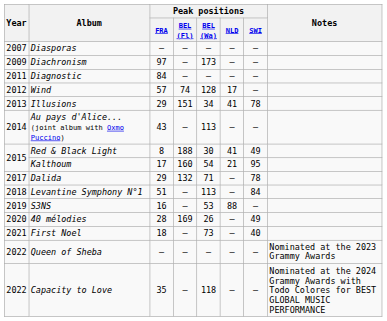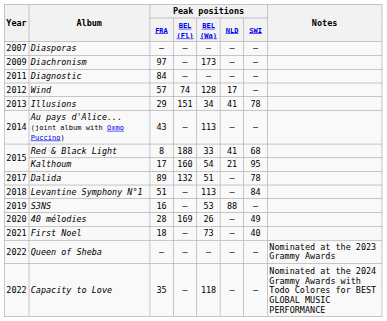Red & Black Light | Peak positions / BEL (Wa): 30 -> 33
Red & Black Light | Peak positions / SWI: 49 -> 68
Dalida | Peak positions / FRA: 29 -> 89
Dalida | Peak positions / BEL (Wa): 71 -> 51
